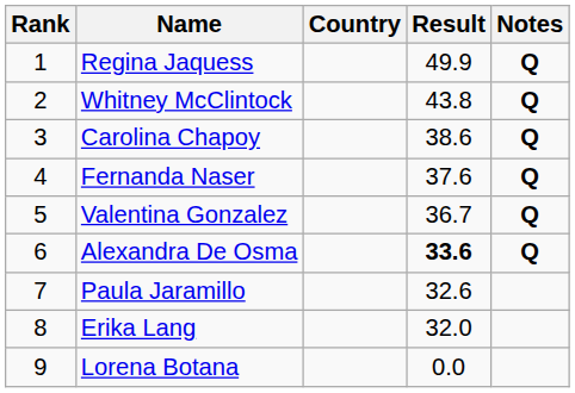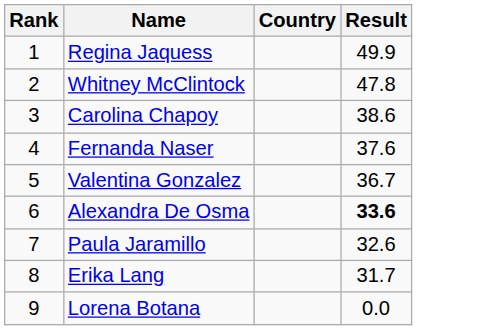- column: Notes | Q | Q | Q | Q | Q | Q
Whitney McClintock | Result: 43.8 -> 47.8
Erika Lang | Result: 32.0 -> 31.7
